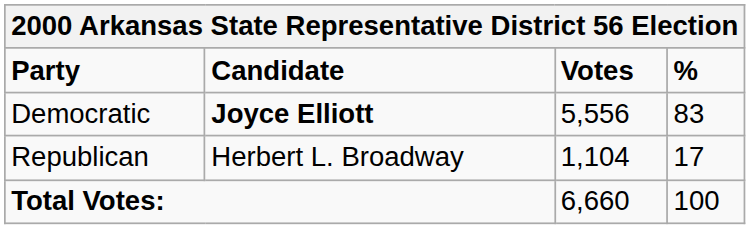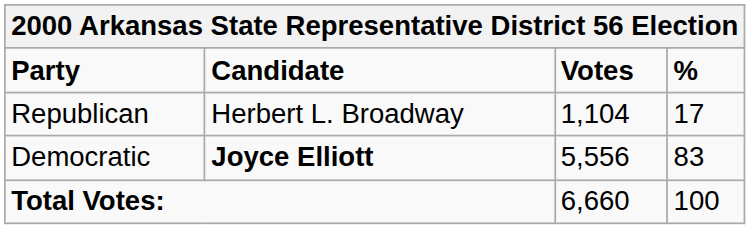rows swapped: Democratic <-> Republican
